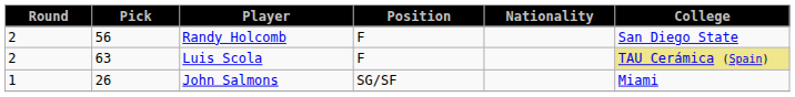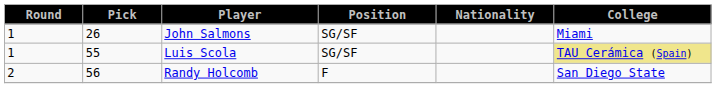rows swapped: John Salmons <-> Randy Holcomb
Luis Scola | Round: 2 -> 1
Luis Scola | Pick: 63 -> 55
Luis Scola | Position: F -> SG/SF
